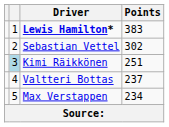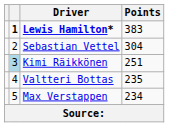Lewis Hamilton* | column 2: normal -> bold
Sebastian Vettel | Points: 302 -> 304
Valtteri Bottas | Points: 237 -> 235
